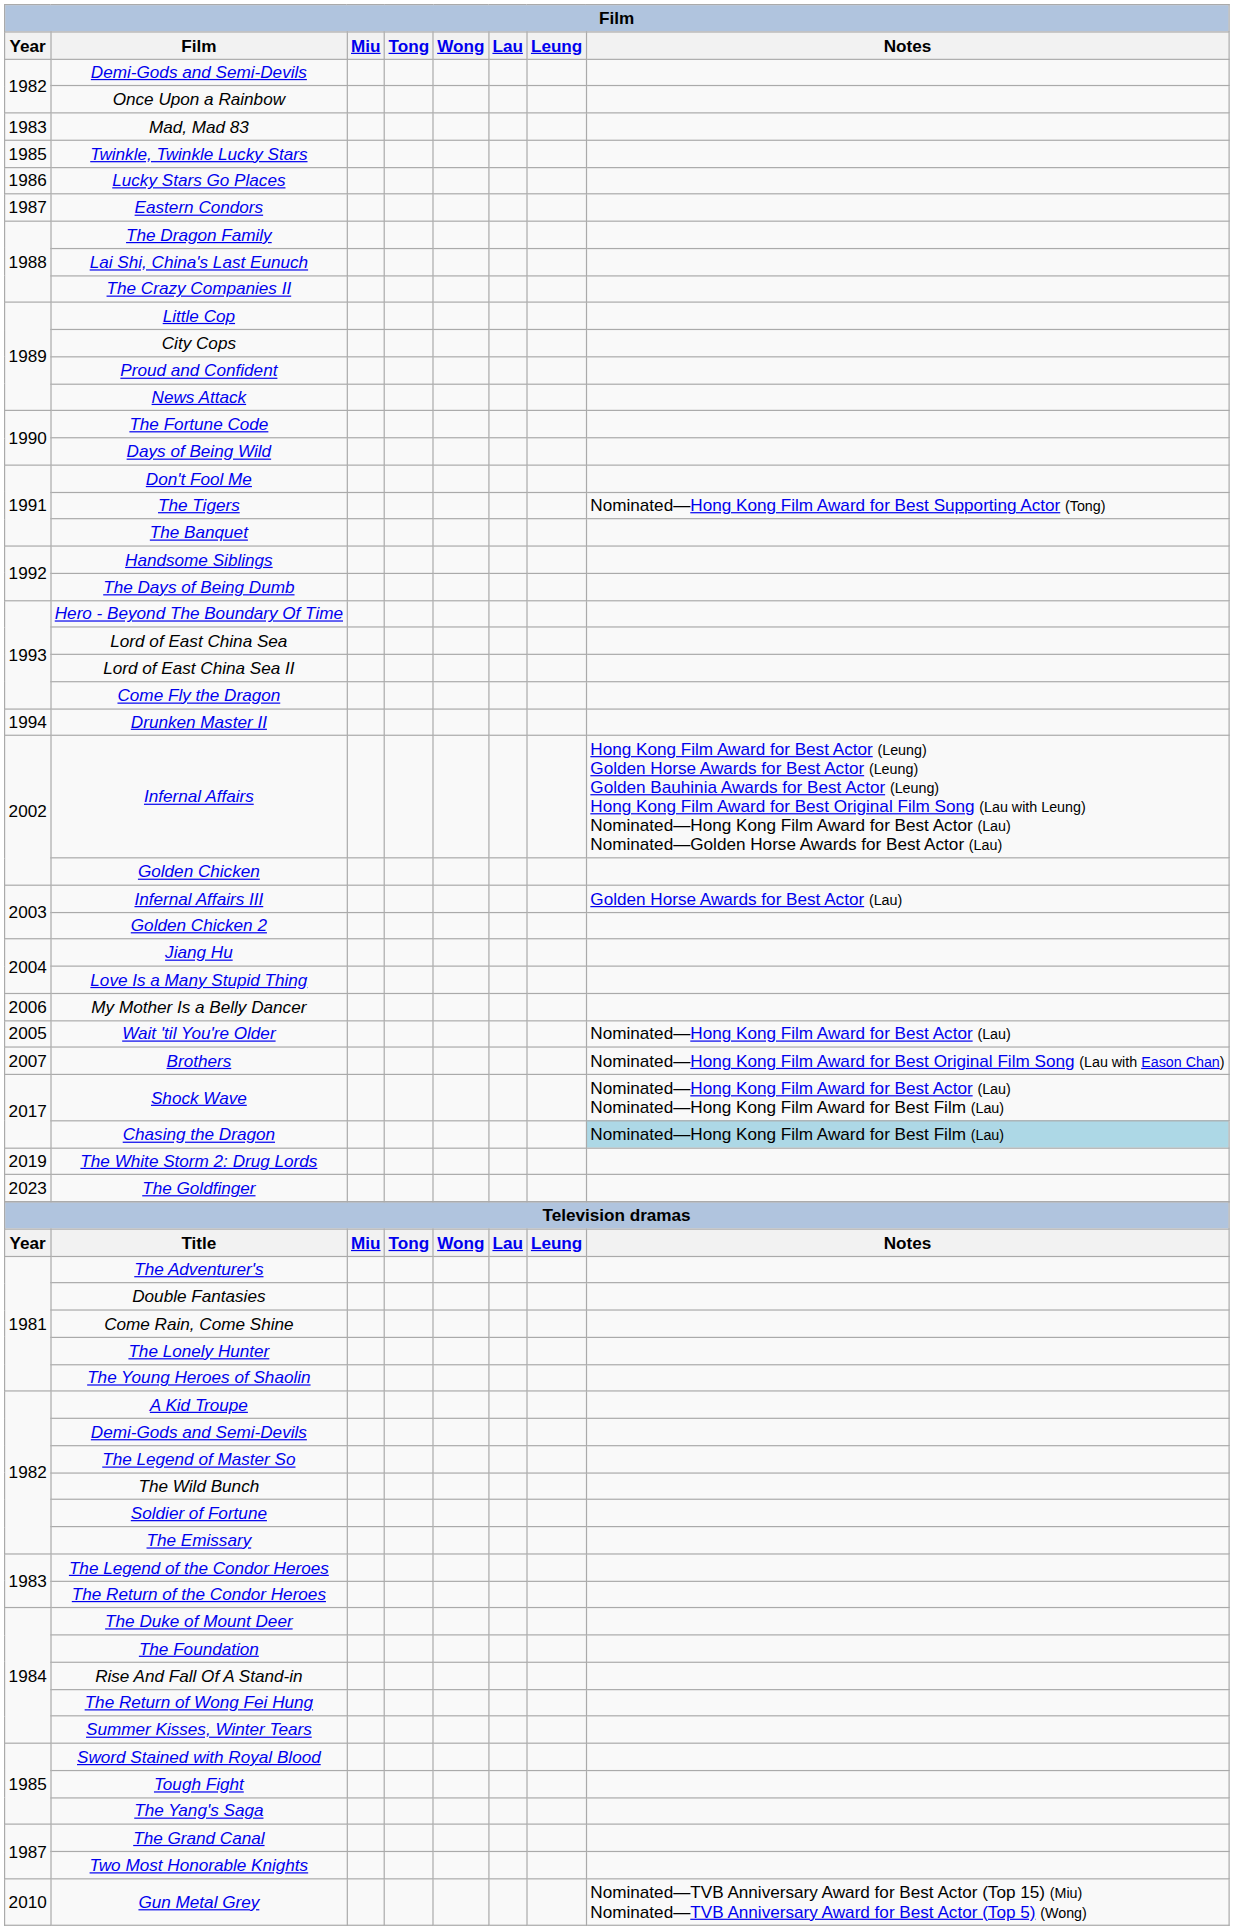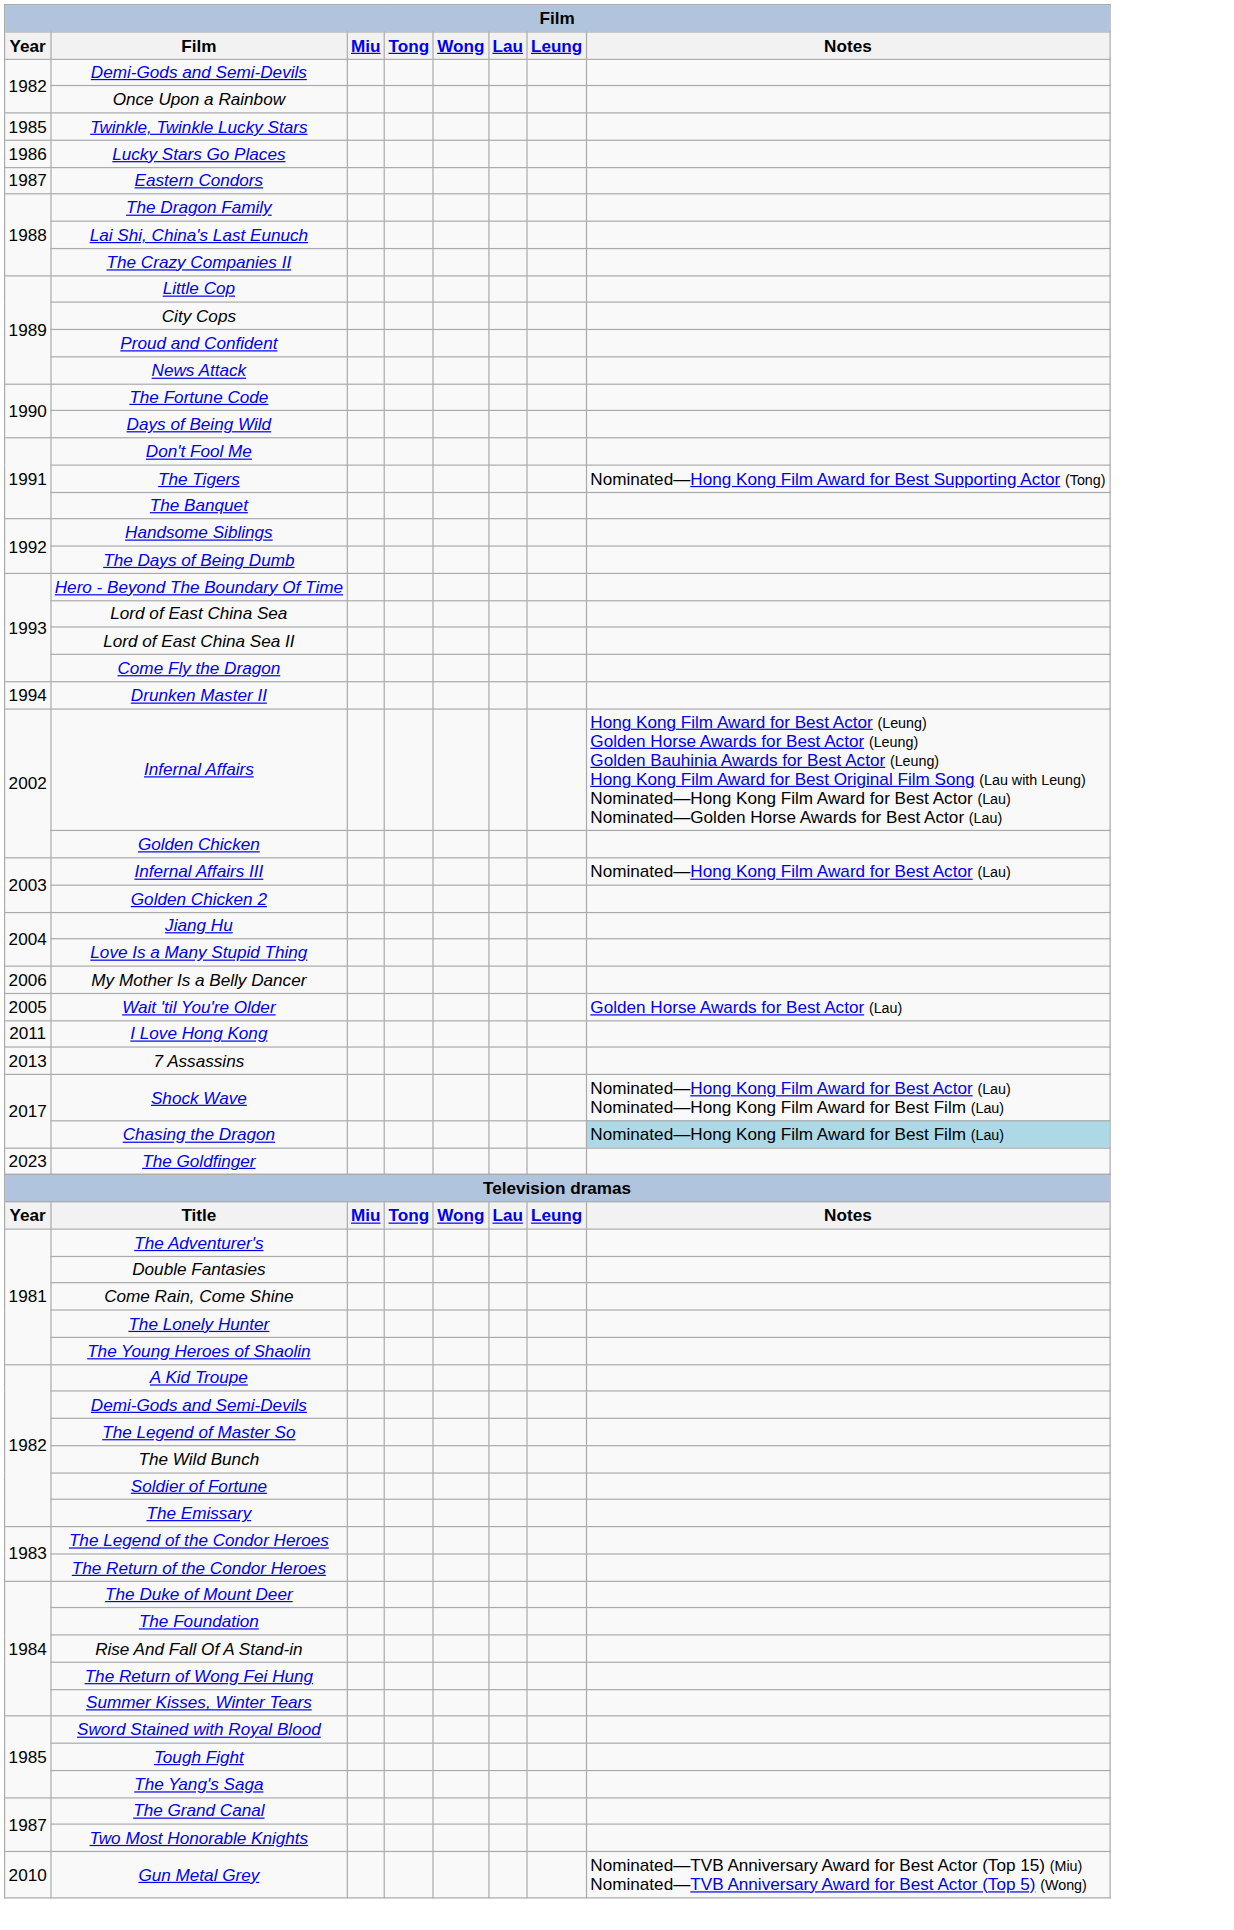- row: 1983 | Mad, Mad 83
Infernal Affairs III | Notes: Golden Horse Awards for Best Actor (Lau) -> Nominated—Hong Kong Film Award for Best Actor (Lau)
Wait 'til You're Older | Notes: Nominated—Hong Kong Film Award for Best Actor (Lau) -> Golden Horse Awards for Best Actor (Lau)
- row: 2007 | Brothers | Nominated—Hong Kong Film Award for Best Original Film Song (Lau with Eason Chan)
+ row: 2011 | I Love Hong Kong
+ row: 2013 | 7 Assassins
- row: 2019 | The White Storm 2: Drug Lords
